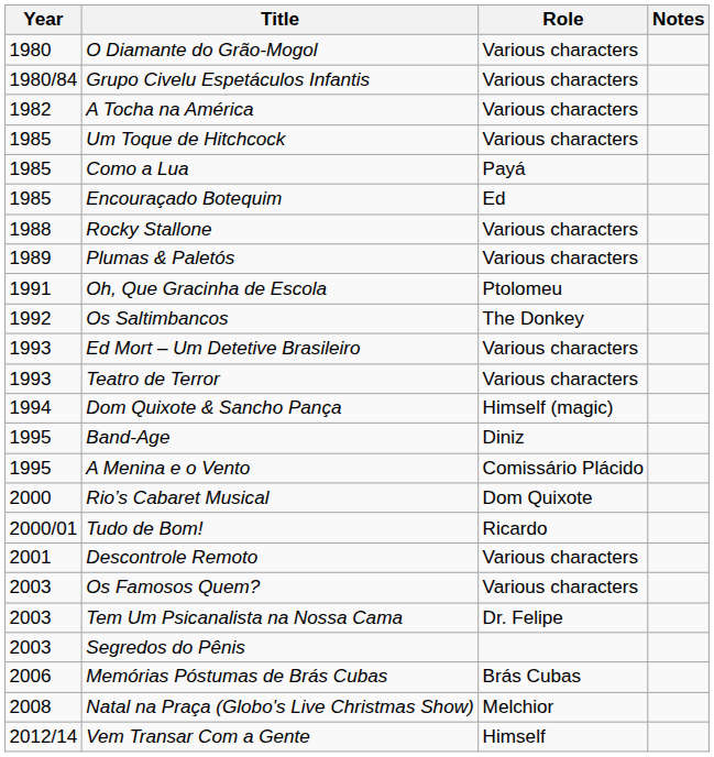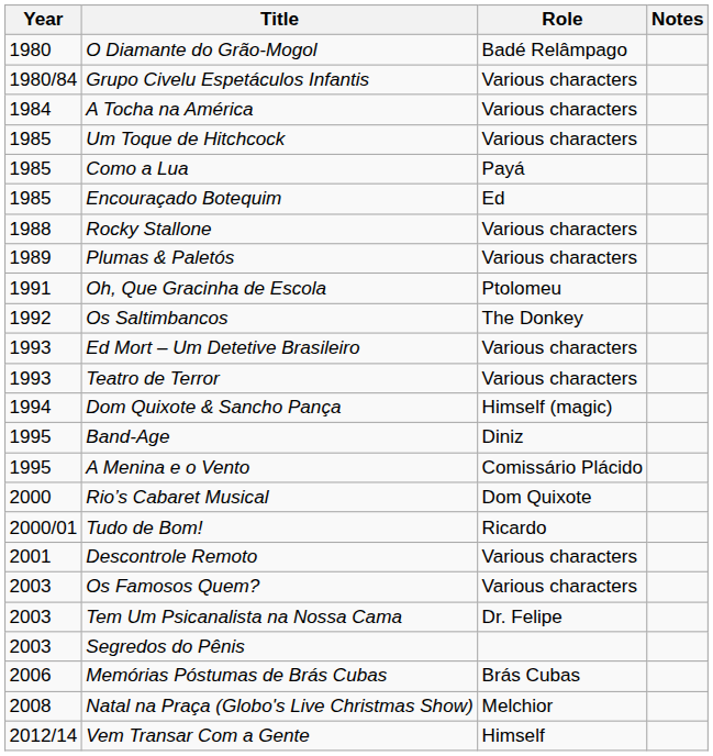O Diamante do Grão-Mogol | Role: Various characters -> Badé Relâmpago
A Tocha na América | Year: 1982 -> 1984
